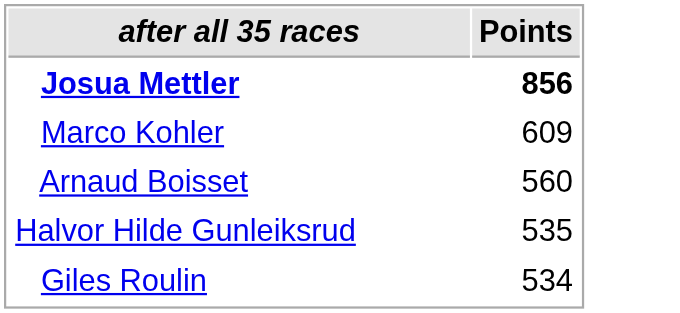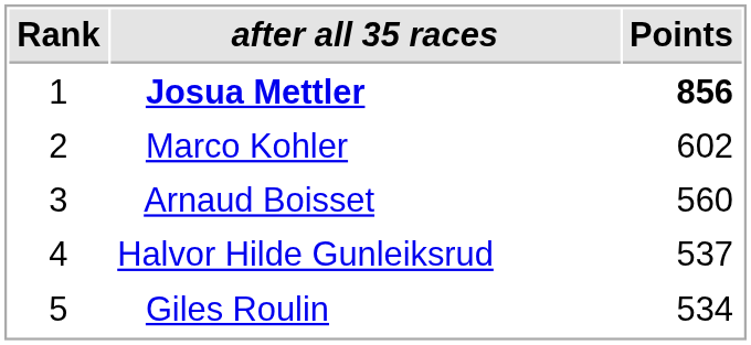+ column: Rank | 1 | 2 | 3 | 4 | 5
Marco Kohler | Points: 609 -> 602
Halvor Hilde Gunleiksrud | Points: 535 -> 537
